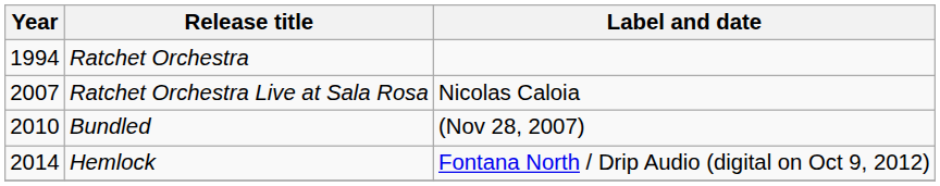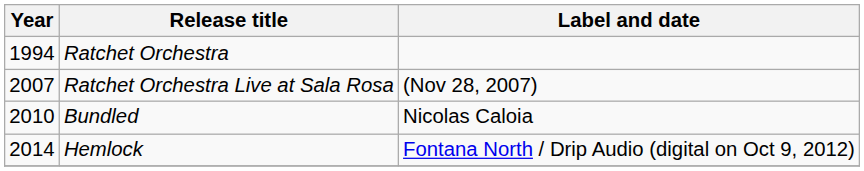Ratchet Orchestra Live at Sala Rosa | Label and date: Nicolas Caloia -> (Nov 28, 2007)
Bundled | Label and date: (Nov 28, 2007) -> Nicolas Caloia
